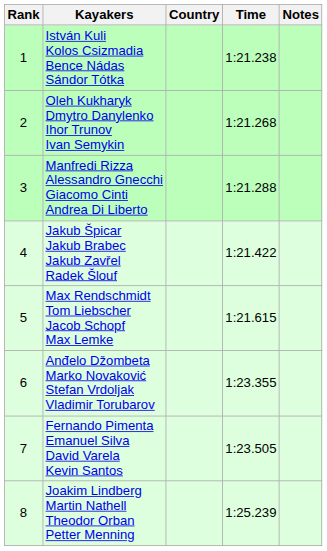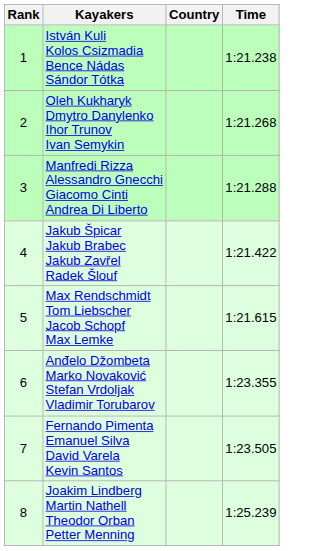- column: Notes
